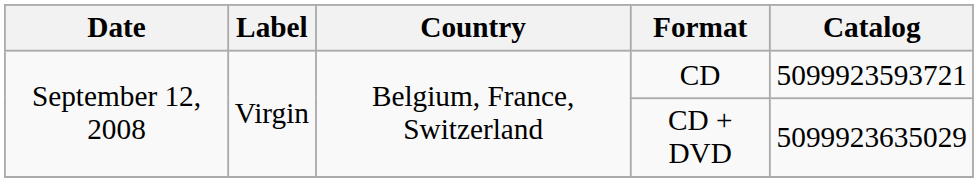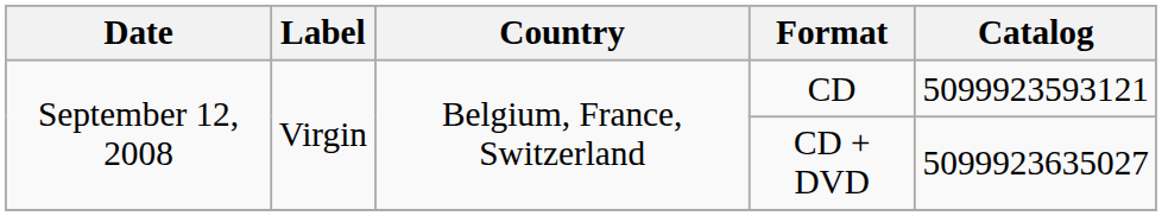CD | Catalog: 5099923593721 -> 5099923593121
CD + DVD | Catalog: 5099923635029 -> 5099923635027
